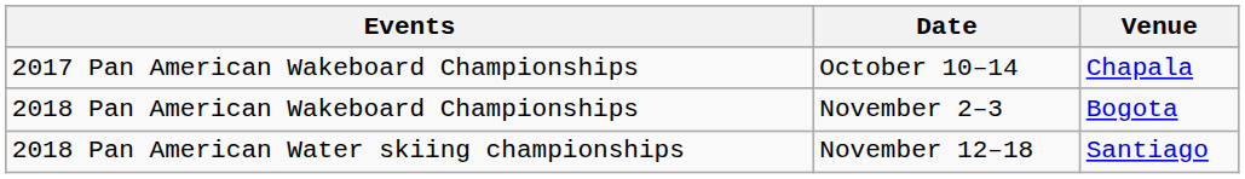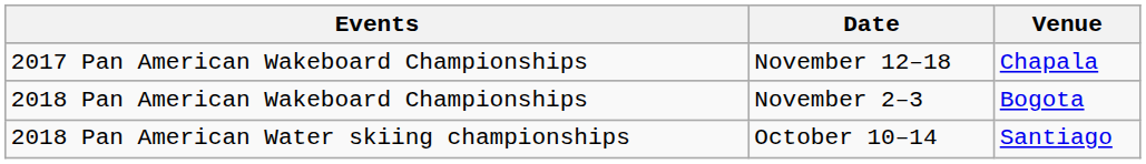2017 Pan American Wakeboard Championships | Date: October 10–14 -> November 12–18
2018 Pan American Water skiing championships | Date: November 12–18 -> October 10–14
